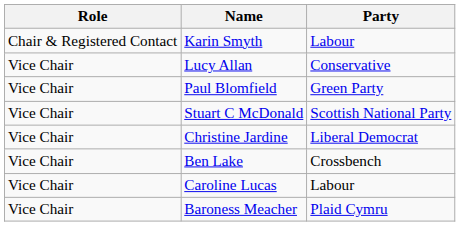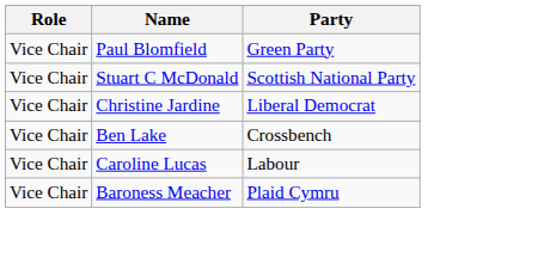- row: Chair & Registered Contact | Karin Smyth | Labour
- row: Vice Chair | Lucy Allan | Conservative
